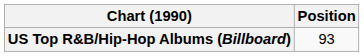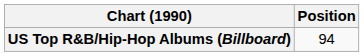US Top R&B/Hip-Hop Albums (Billboard) | Position: 93 -> 94
